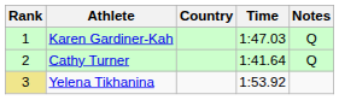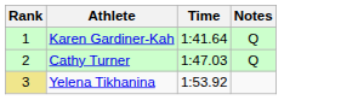- column: Country
Karen Gardiner-Kah | Time: 1:47.03 -> 1:41.64
Cathy Turner | Time: 1:41.64 -> 1:47.03
